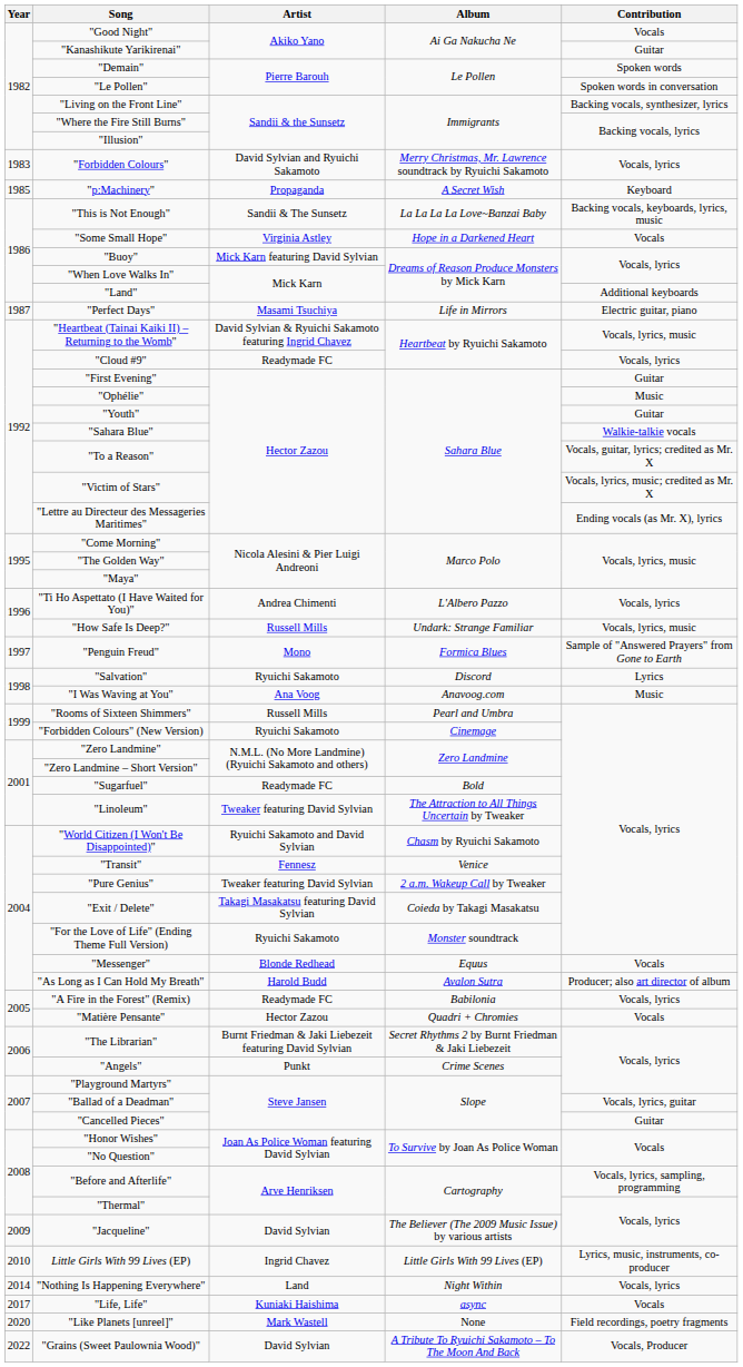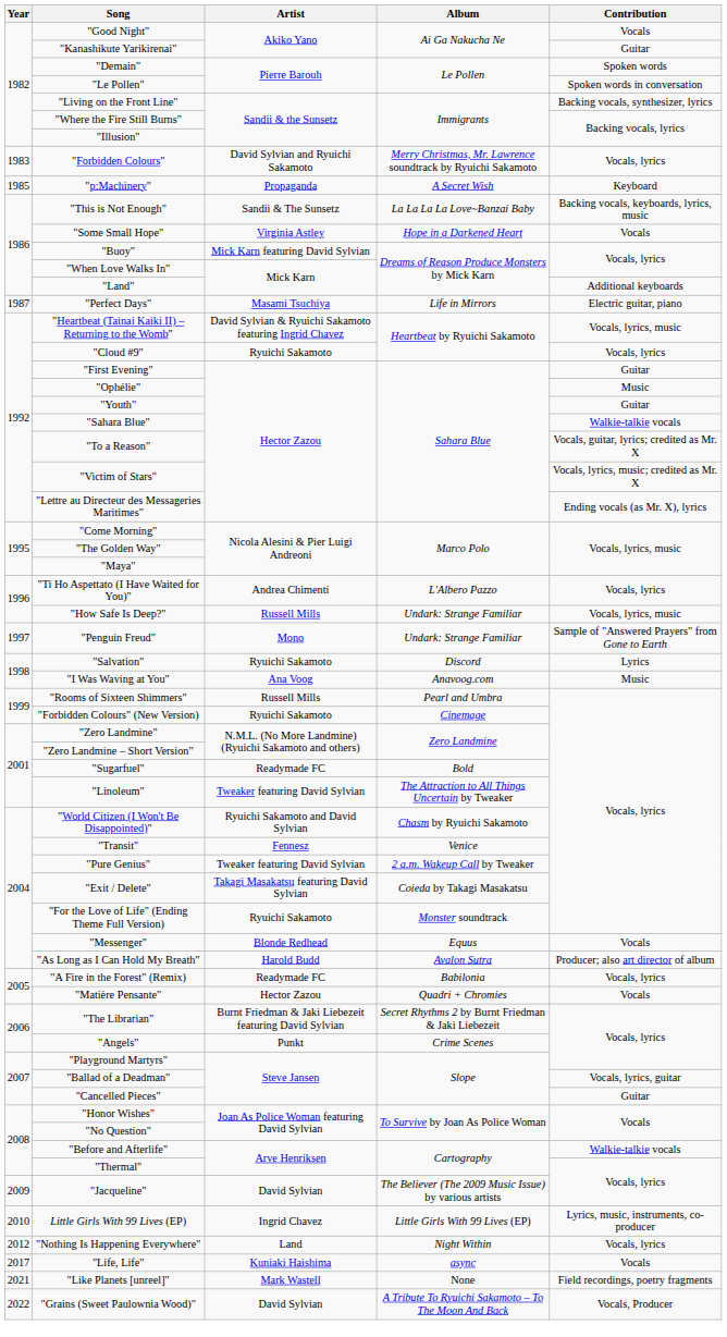"Cloud #9" | Artist: Readymade FC -> Ryuichi Sakamoto
"Penguin Freud" | Album: Formica Blues -> Undark: Strange Familiar
"Before and Afterlife" | Contribution: Vocals, lyrics, sampling, programming -> Walkie-talkie vocals
"Nothing Is Happening Everywhere" | Year: 2014 -> 2012
"Like Planets [unreel]" | Year: 2020 -> 2021
